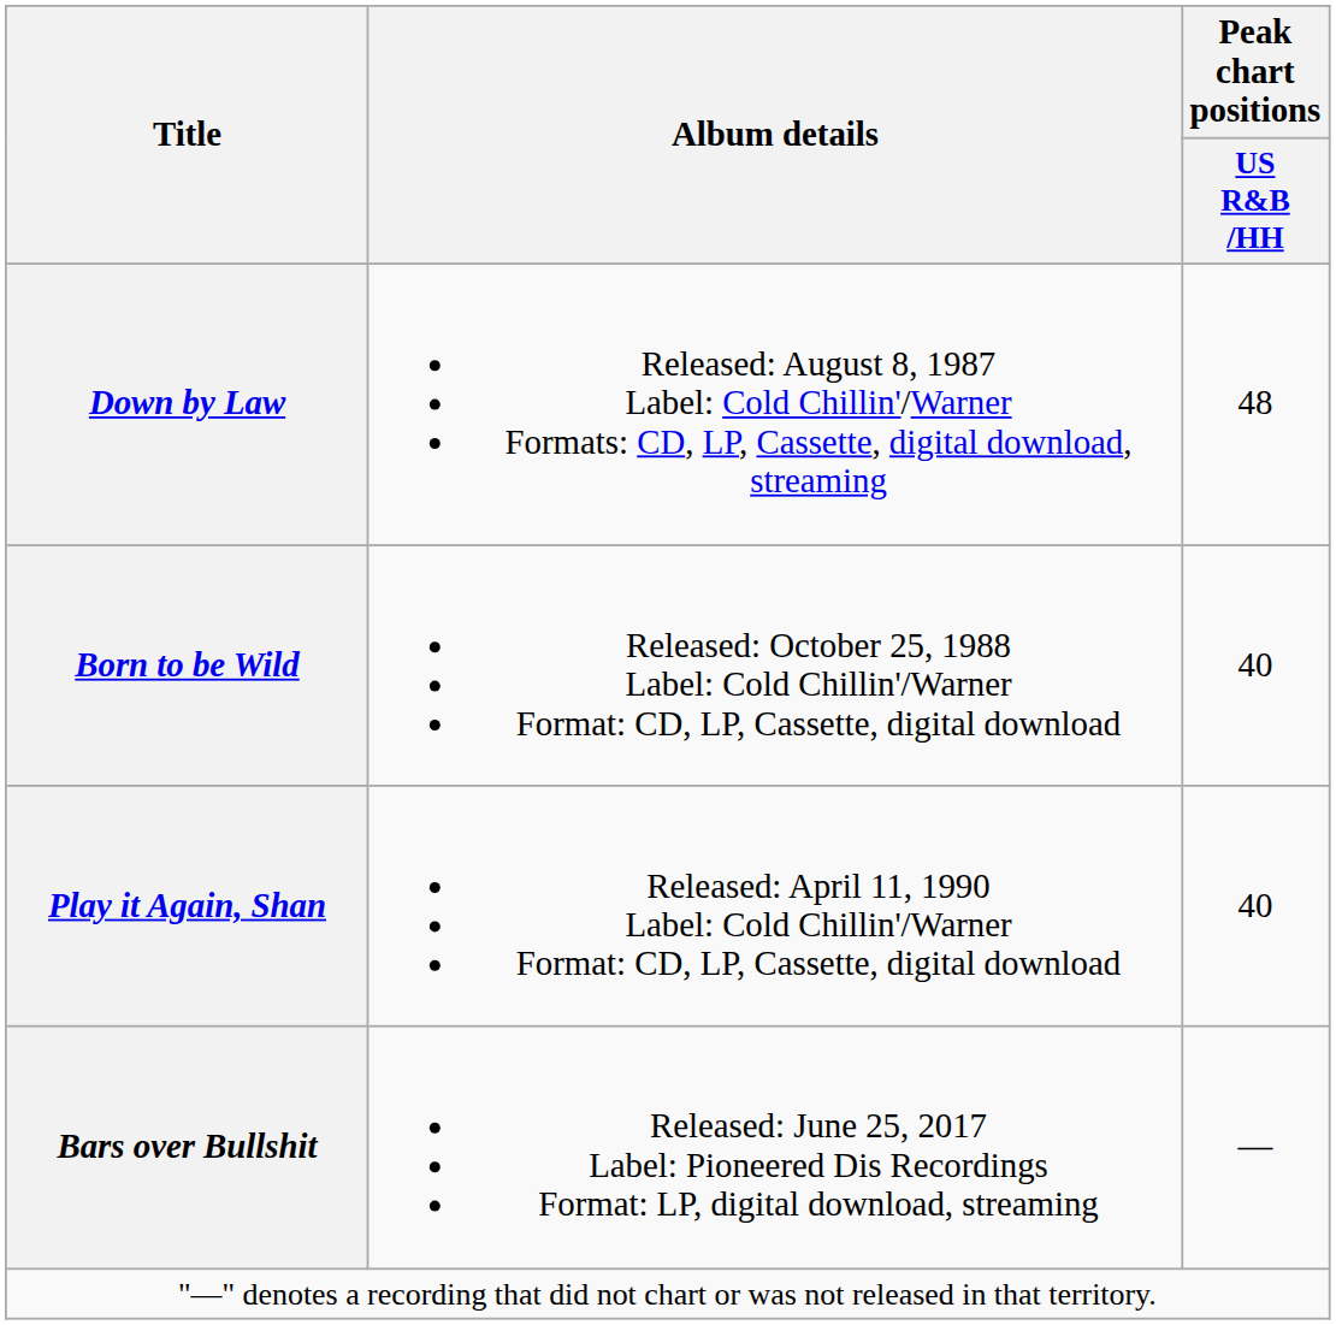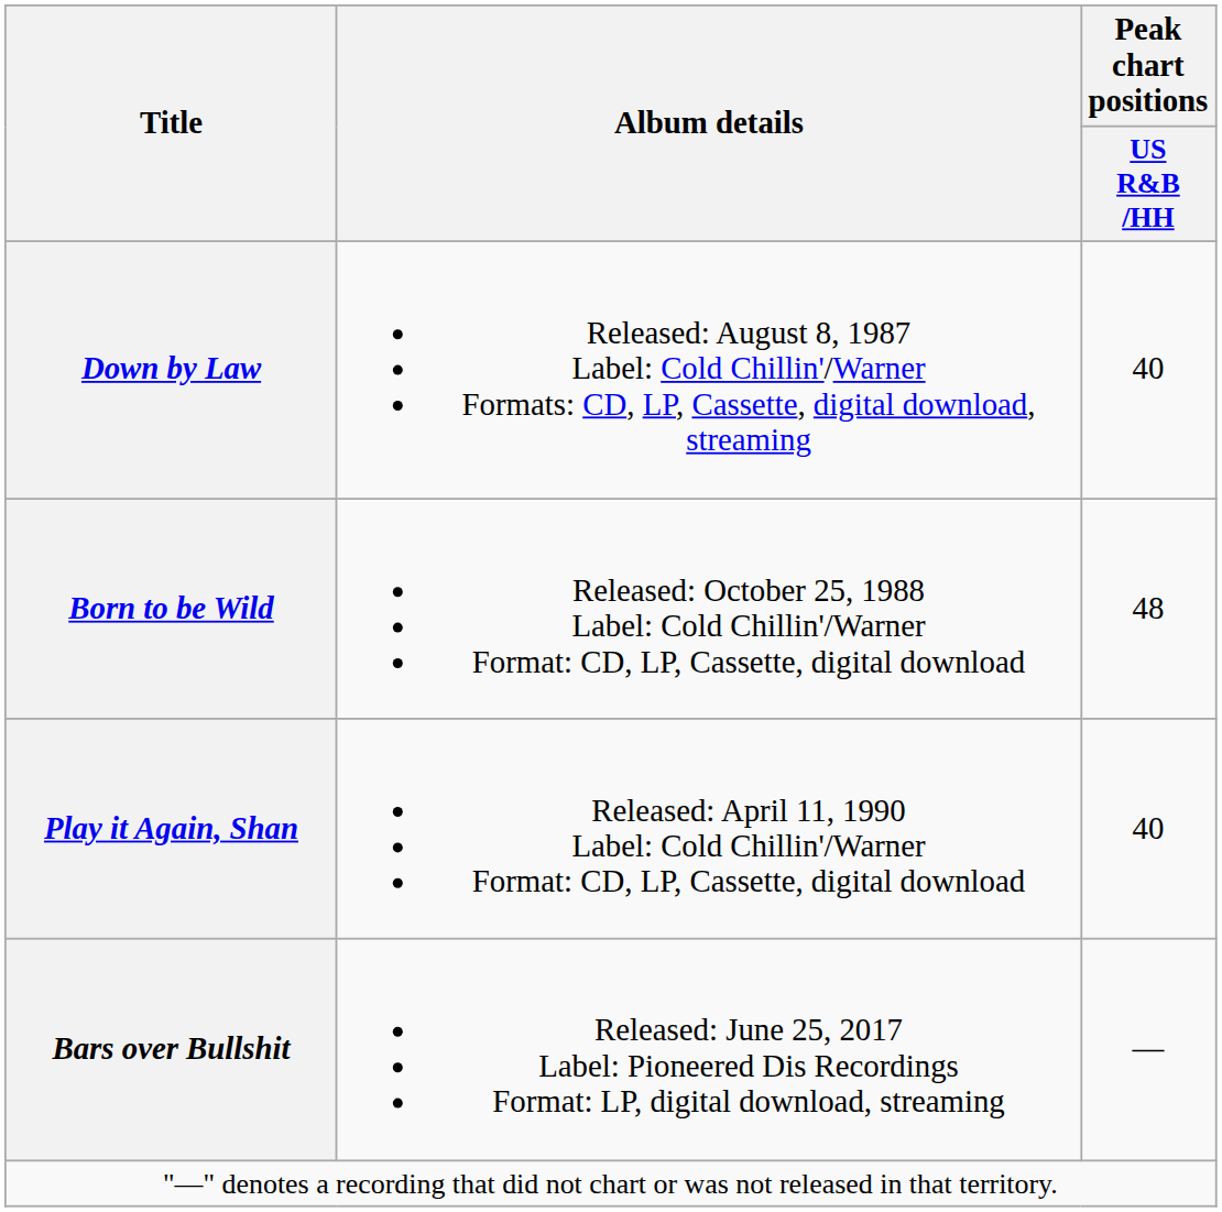Down by Law | Peak chart positions / US R&B /HH: 48 -> 40
Born to be Wild | Peak chart positions / US R&B /HH: 40 -> 48
